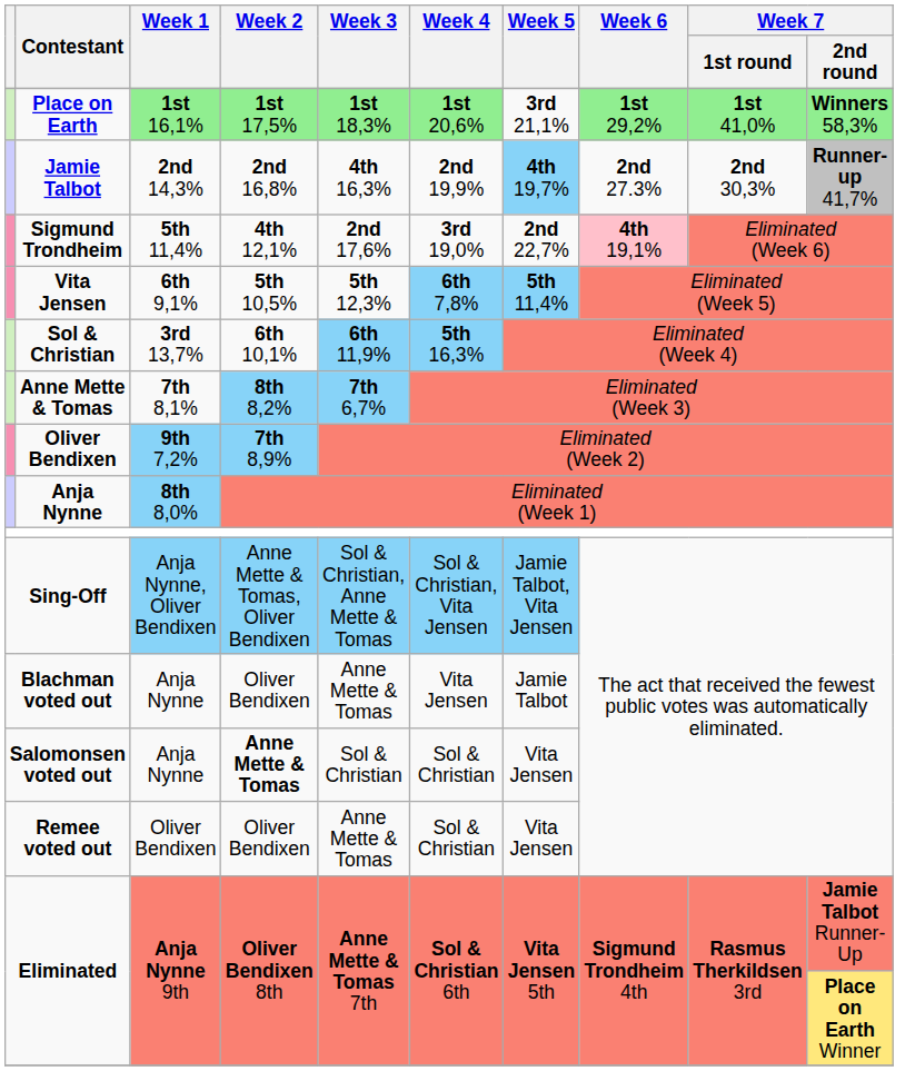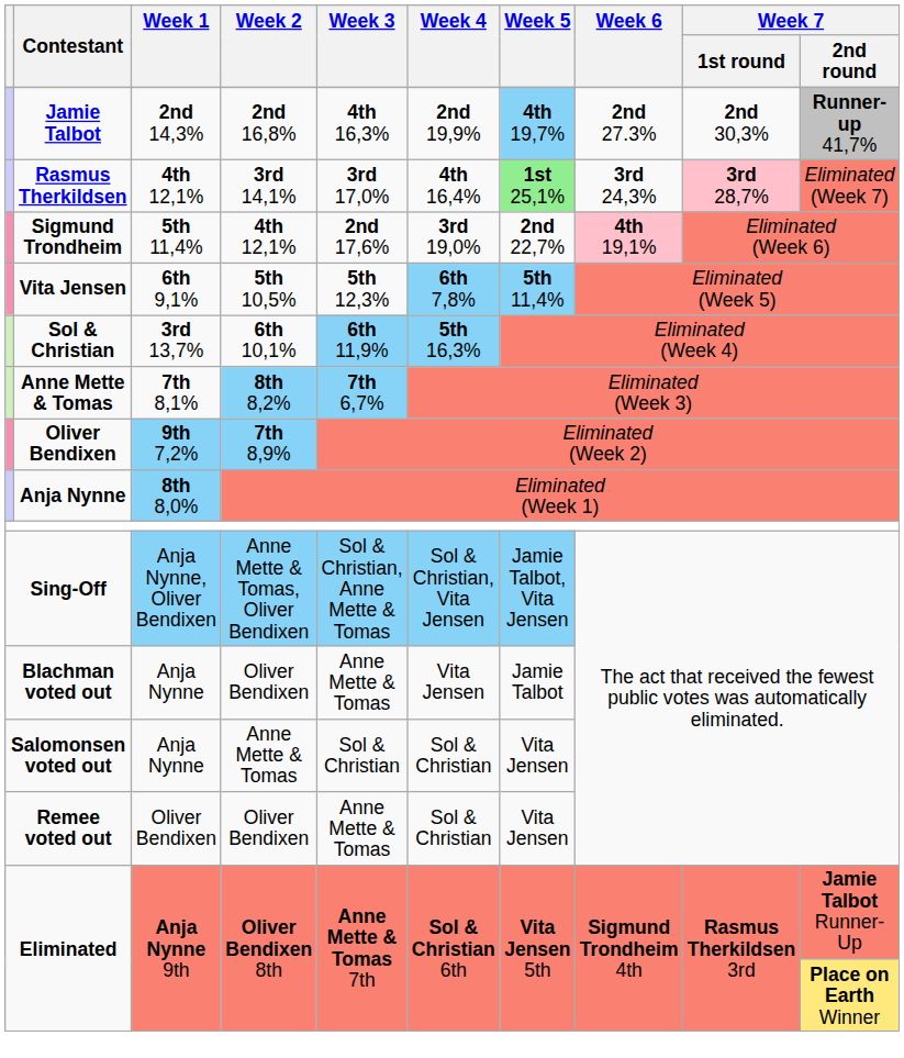- row: Place on Earth | 1st 16,1% | 1st 17,5% | 1st 18,3% | 1st 20,6% | 3rd 21,1% | 1st 29,2% | 1st 41,0% | Winners 58,3%
+ row: Rasmus Therkildsen | 4th 12,1% | 3rd 14,1% | 3rd 17,0% | 4th 16,4% | 1st 25,1% | 3rd 24,3% | 3rd 28,7% | Eliminated (Week 7)
Salomonsen voted out | Week 2: bold -> normal
